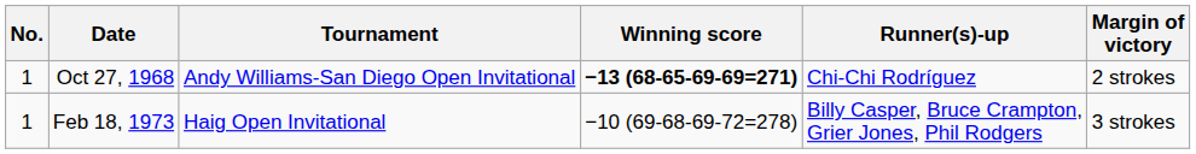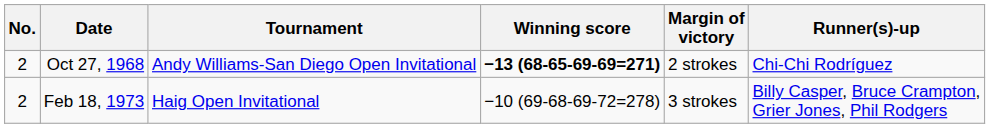columns swapped: Margin of victory <-> Runner(s)-up
Oct 27, 1968 | No.: 1 -> 2
Feb 18, 1973 | No.: 1 -> 2
